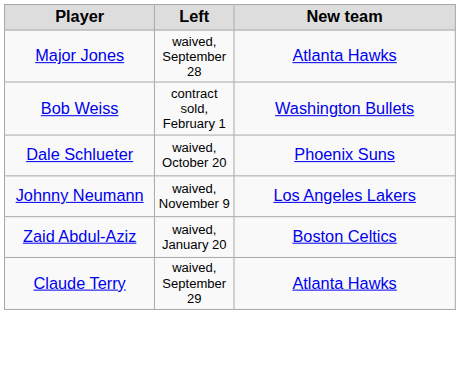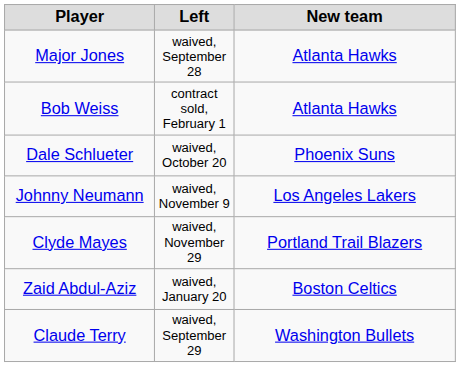Bob Weiss | New team: Washington Bullets -> Atlanta Hawks
+ row: Clyde Mayes | waived, November 29 | Portland Trail Blazers
Claude Terry | New team: Atlanta Hawks -> Washington Bullets
